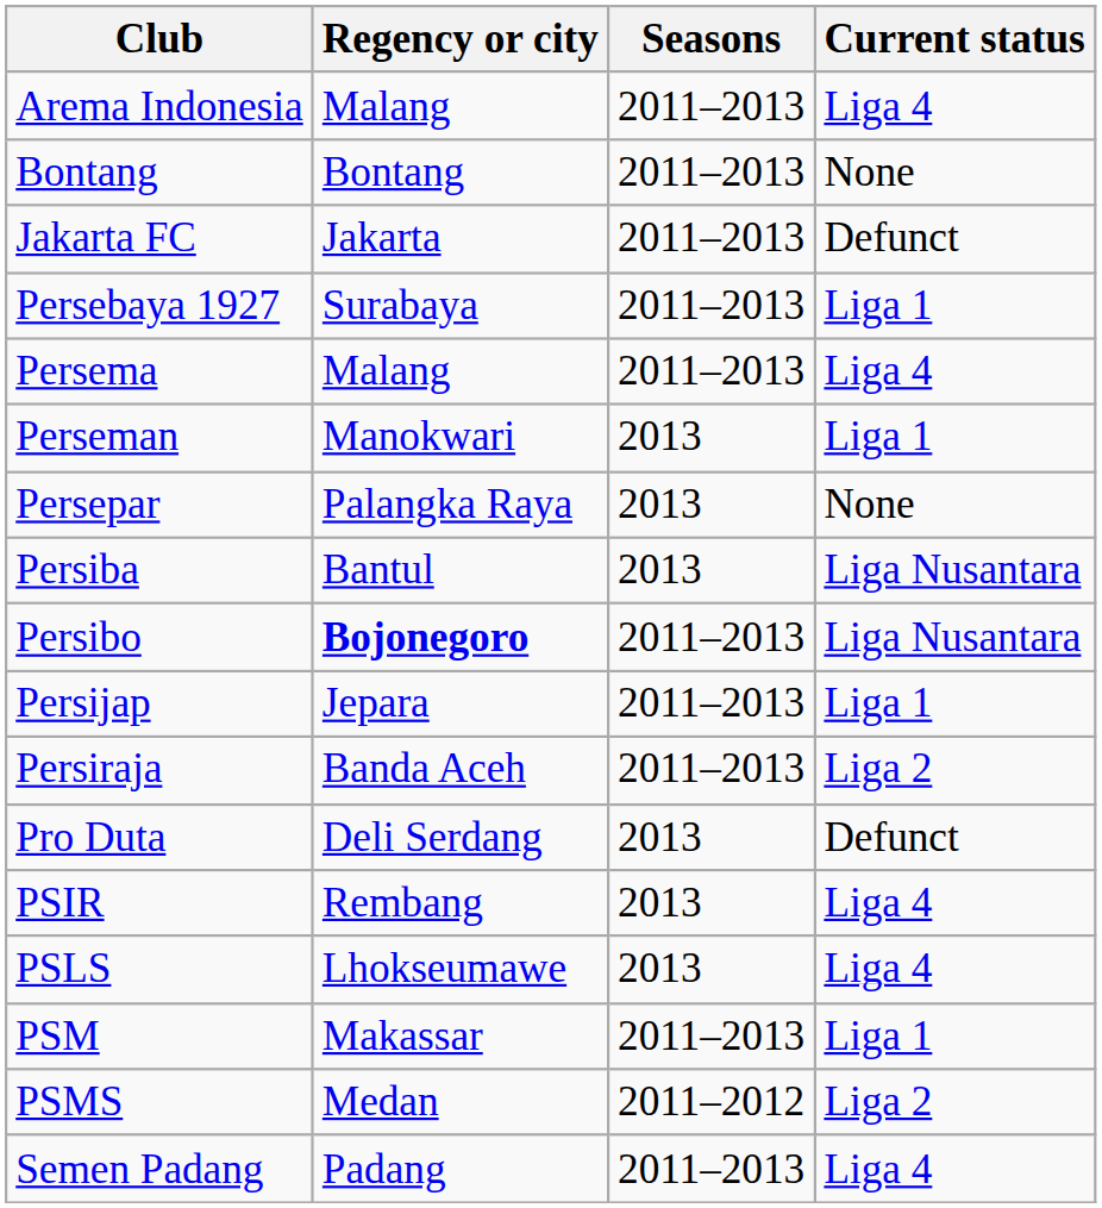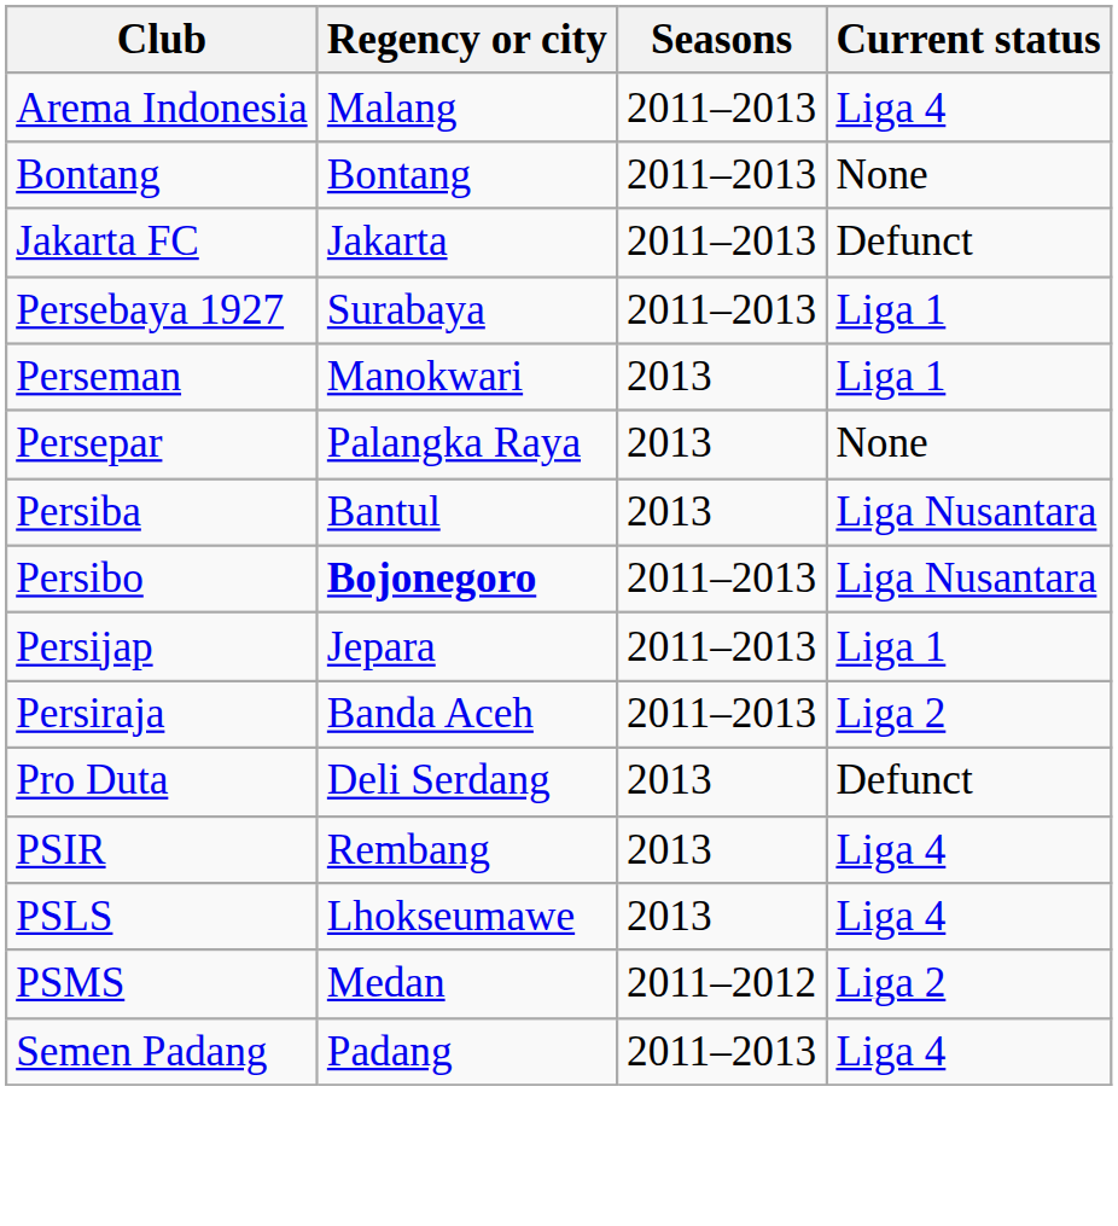- row: Persema | Malang | 2011–2013 | Liga 4
- row: PSM | Makassar | 2011–2013 | Liga 1
